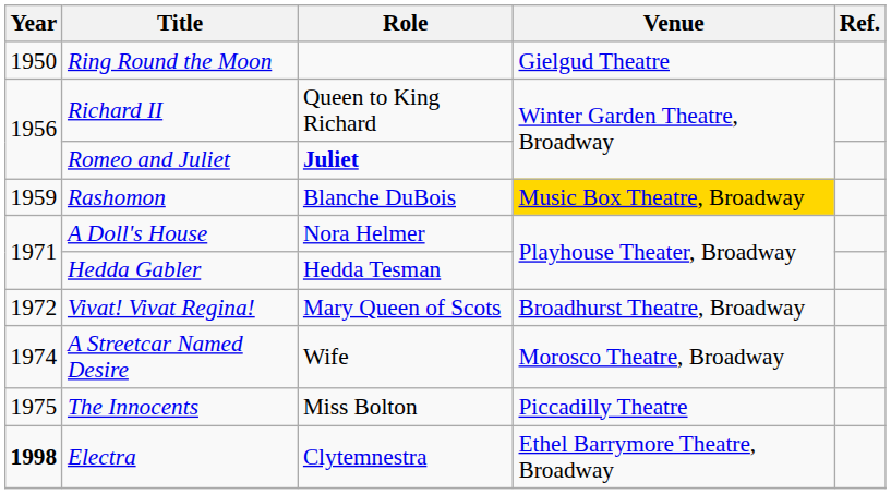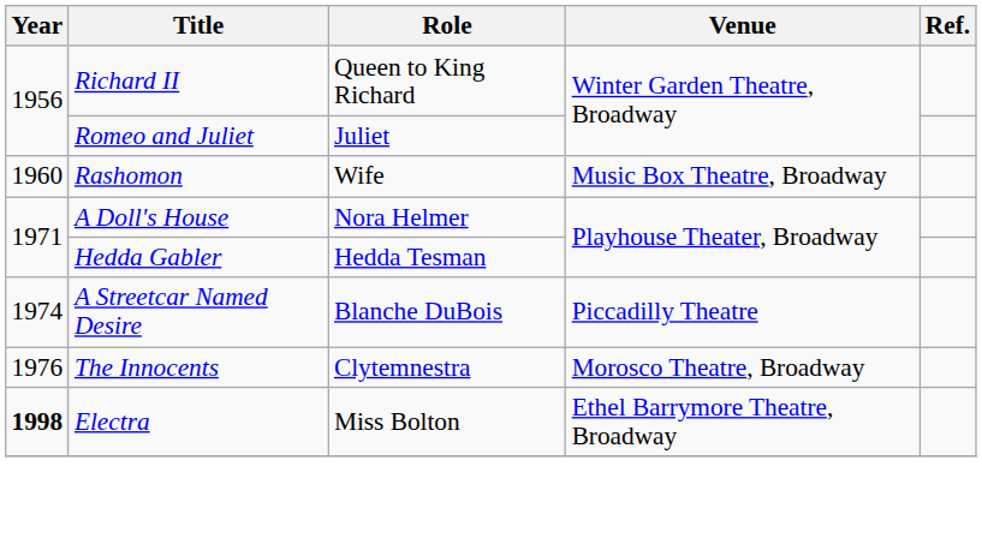- row: 1950 | Ring Round the Moon | Gielgud Theatre
Romeo and Juliet | Role: bold -> normal
Rashomon | Year: 1959 -> 1960
Rashomon | Role: Blanche DuBois -> Wife
Rashomon | Venue: gold background -> no background
- row: 1972 | Vivat! Vivat Regina! | Mary Queen of Scots | Broadhurst Theatre, Broadway
A Streetcar Named Desire | Role: Wife -> Blanche DuBois
A Streetcar Named Desire | Venue: Morosco Theatre, Broadway -> Piccadilly Theatre
The Innocents | Year: 1975 -> 1976
The Innocents | Role: Miss Bolton -> Clytemnestra
The Innocents | Venue: Piccadilly Theatre -> Morosco Theatre, Broadway
Electra | Role: Clytemnestra -> Miss Bolton
